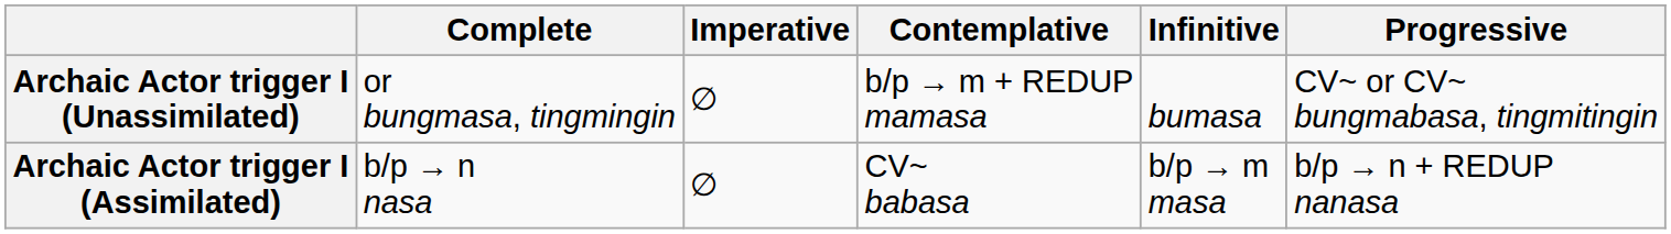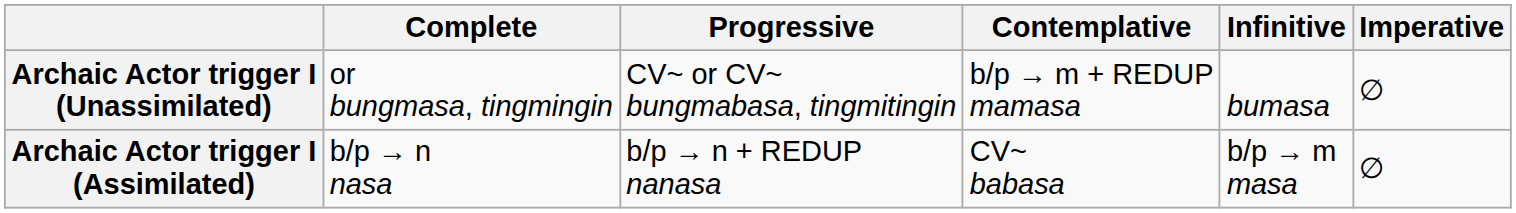columns swapped: Progressive <-> Imperative
